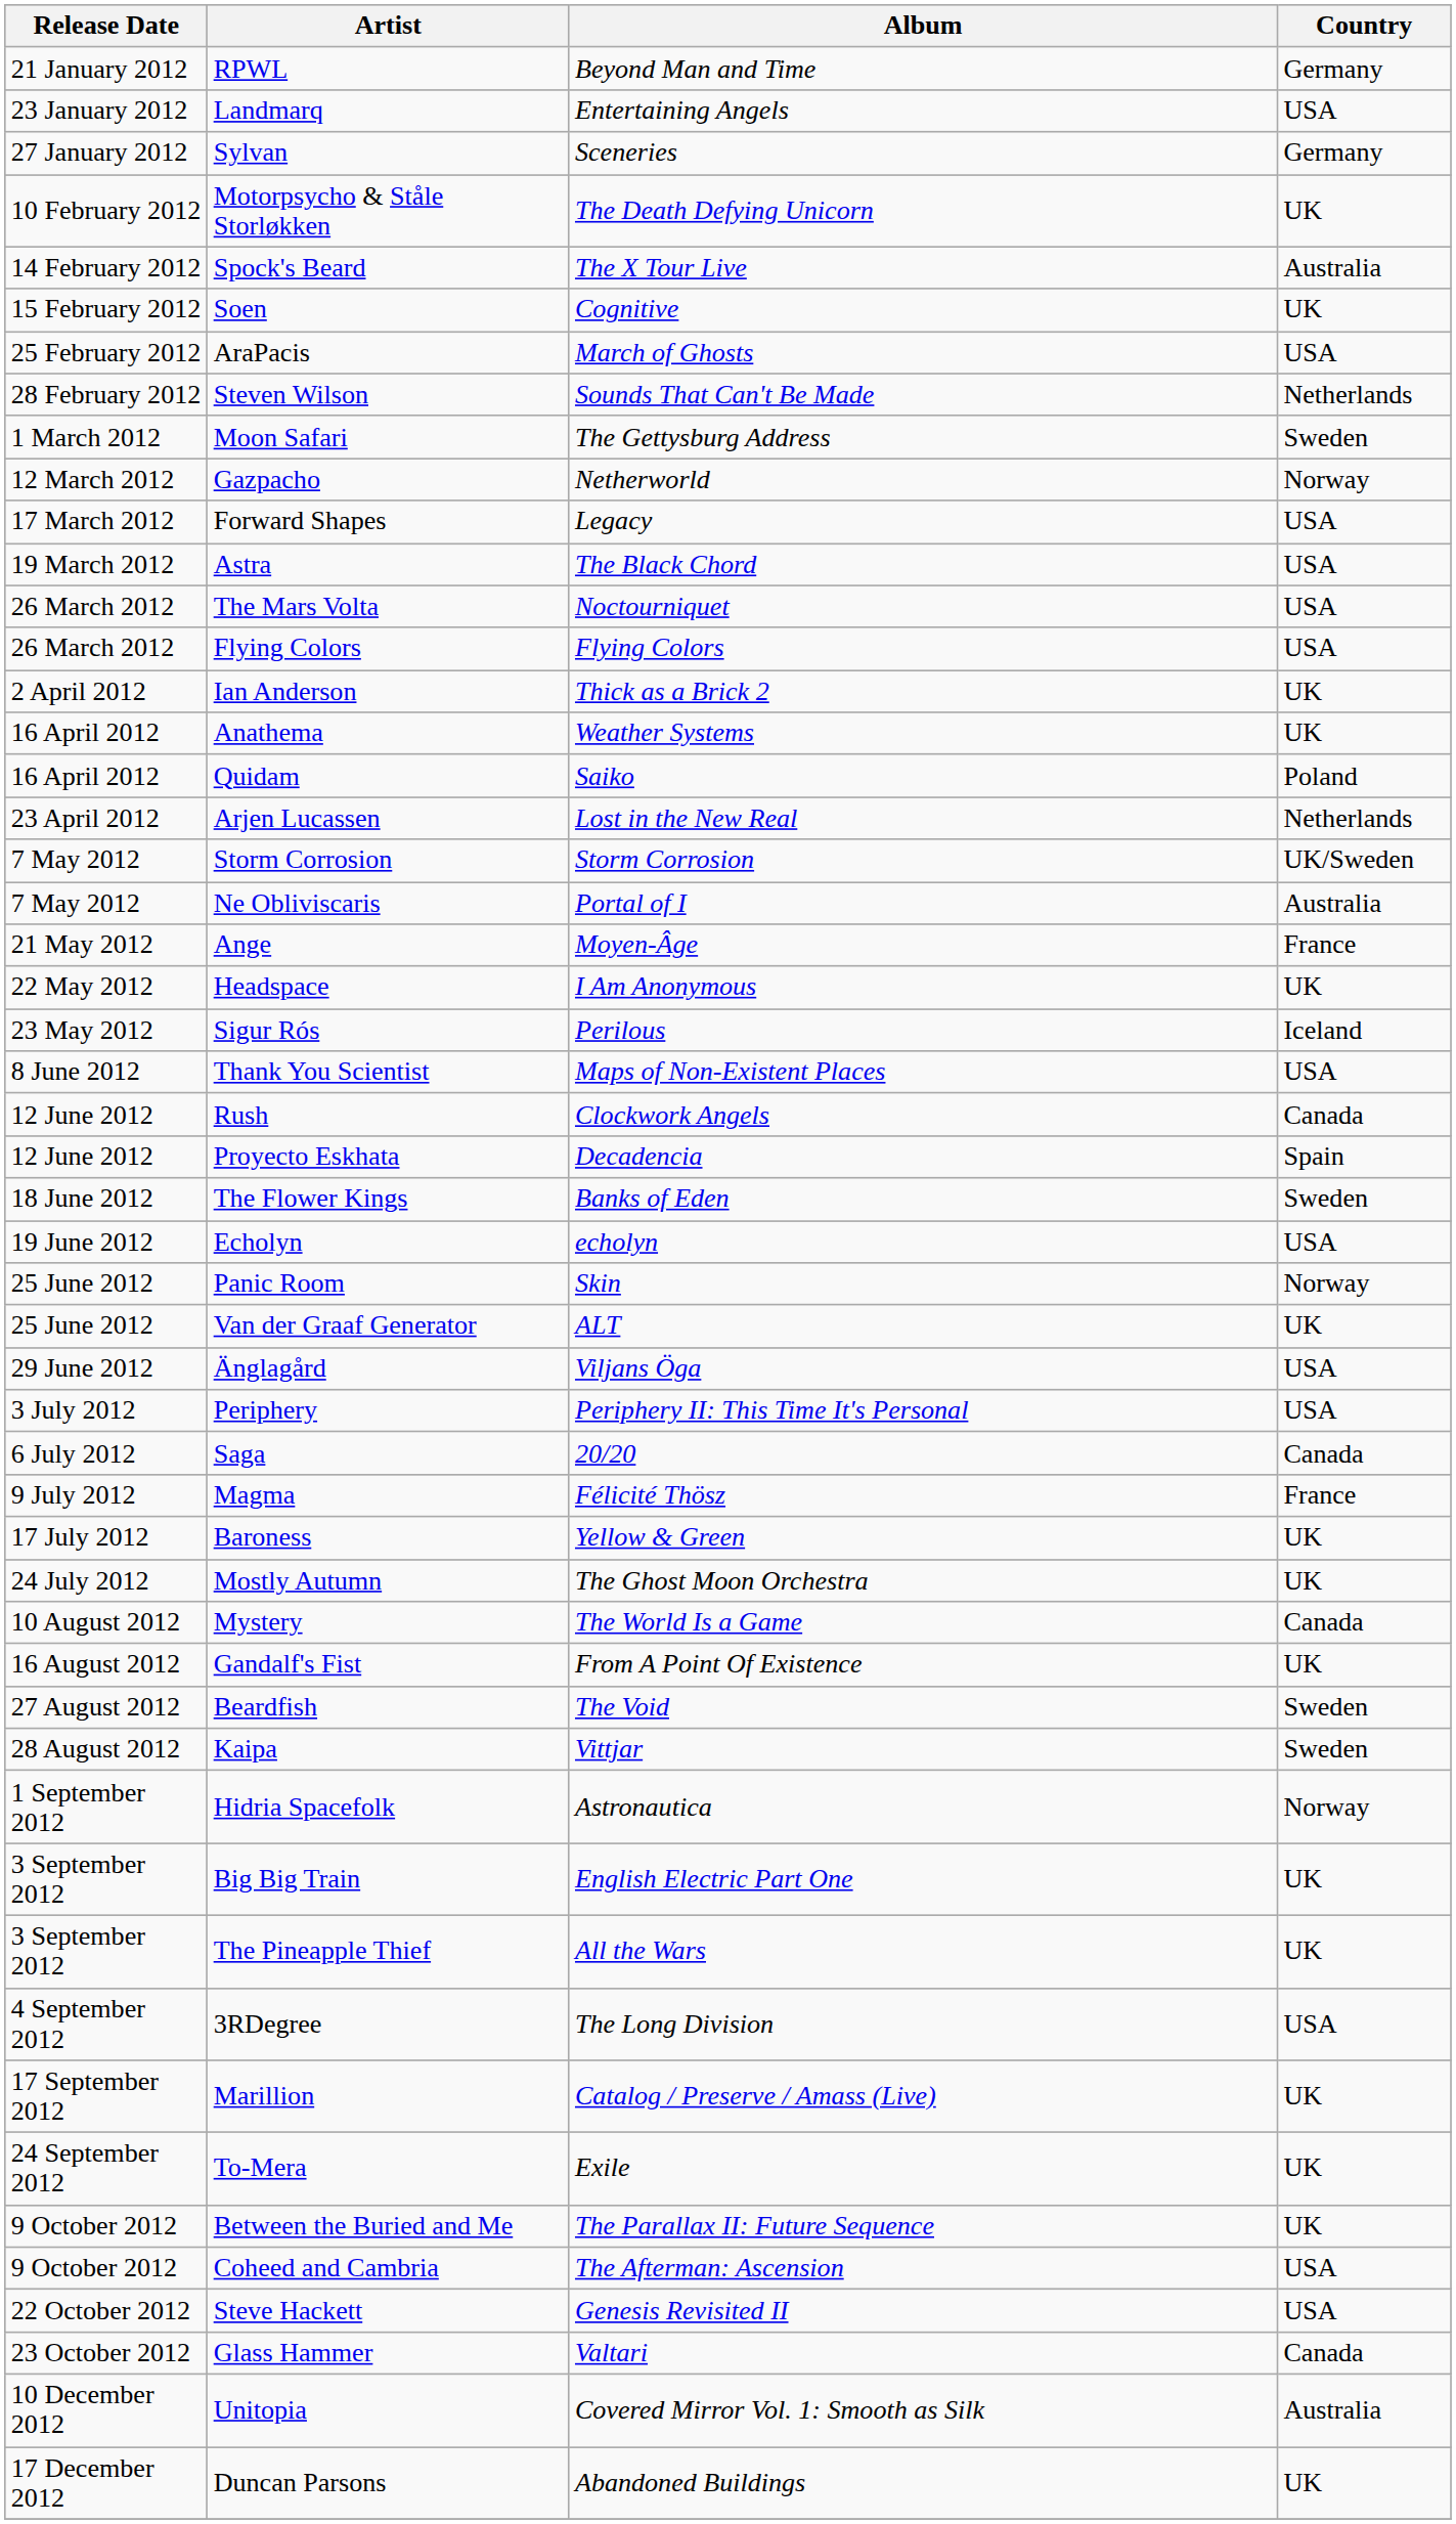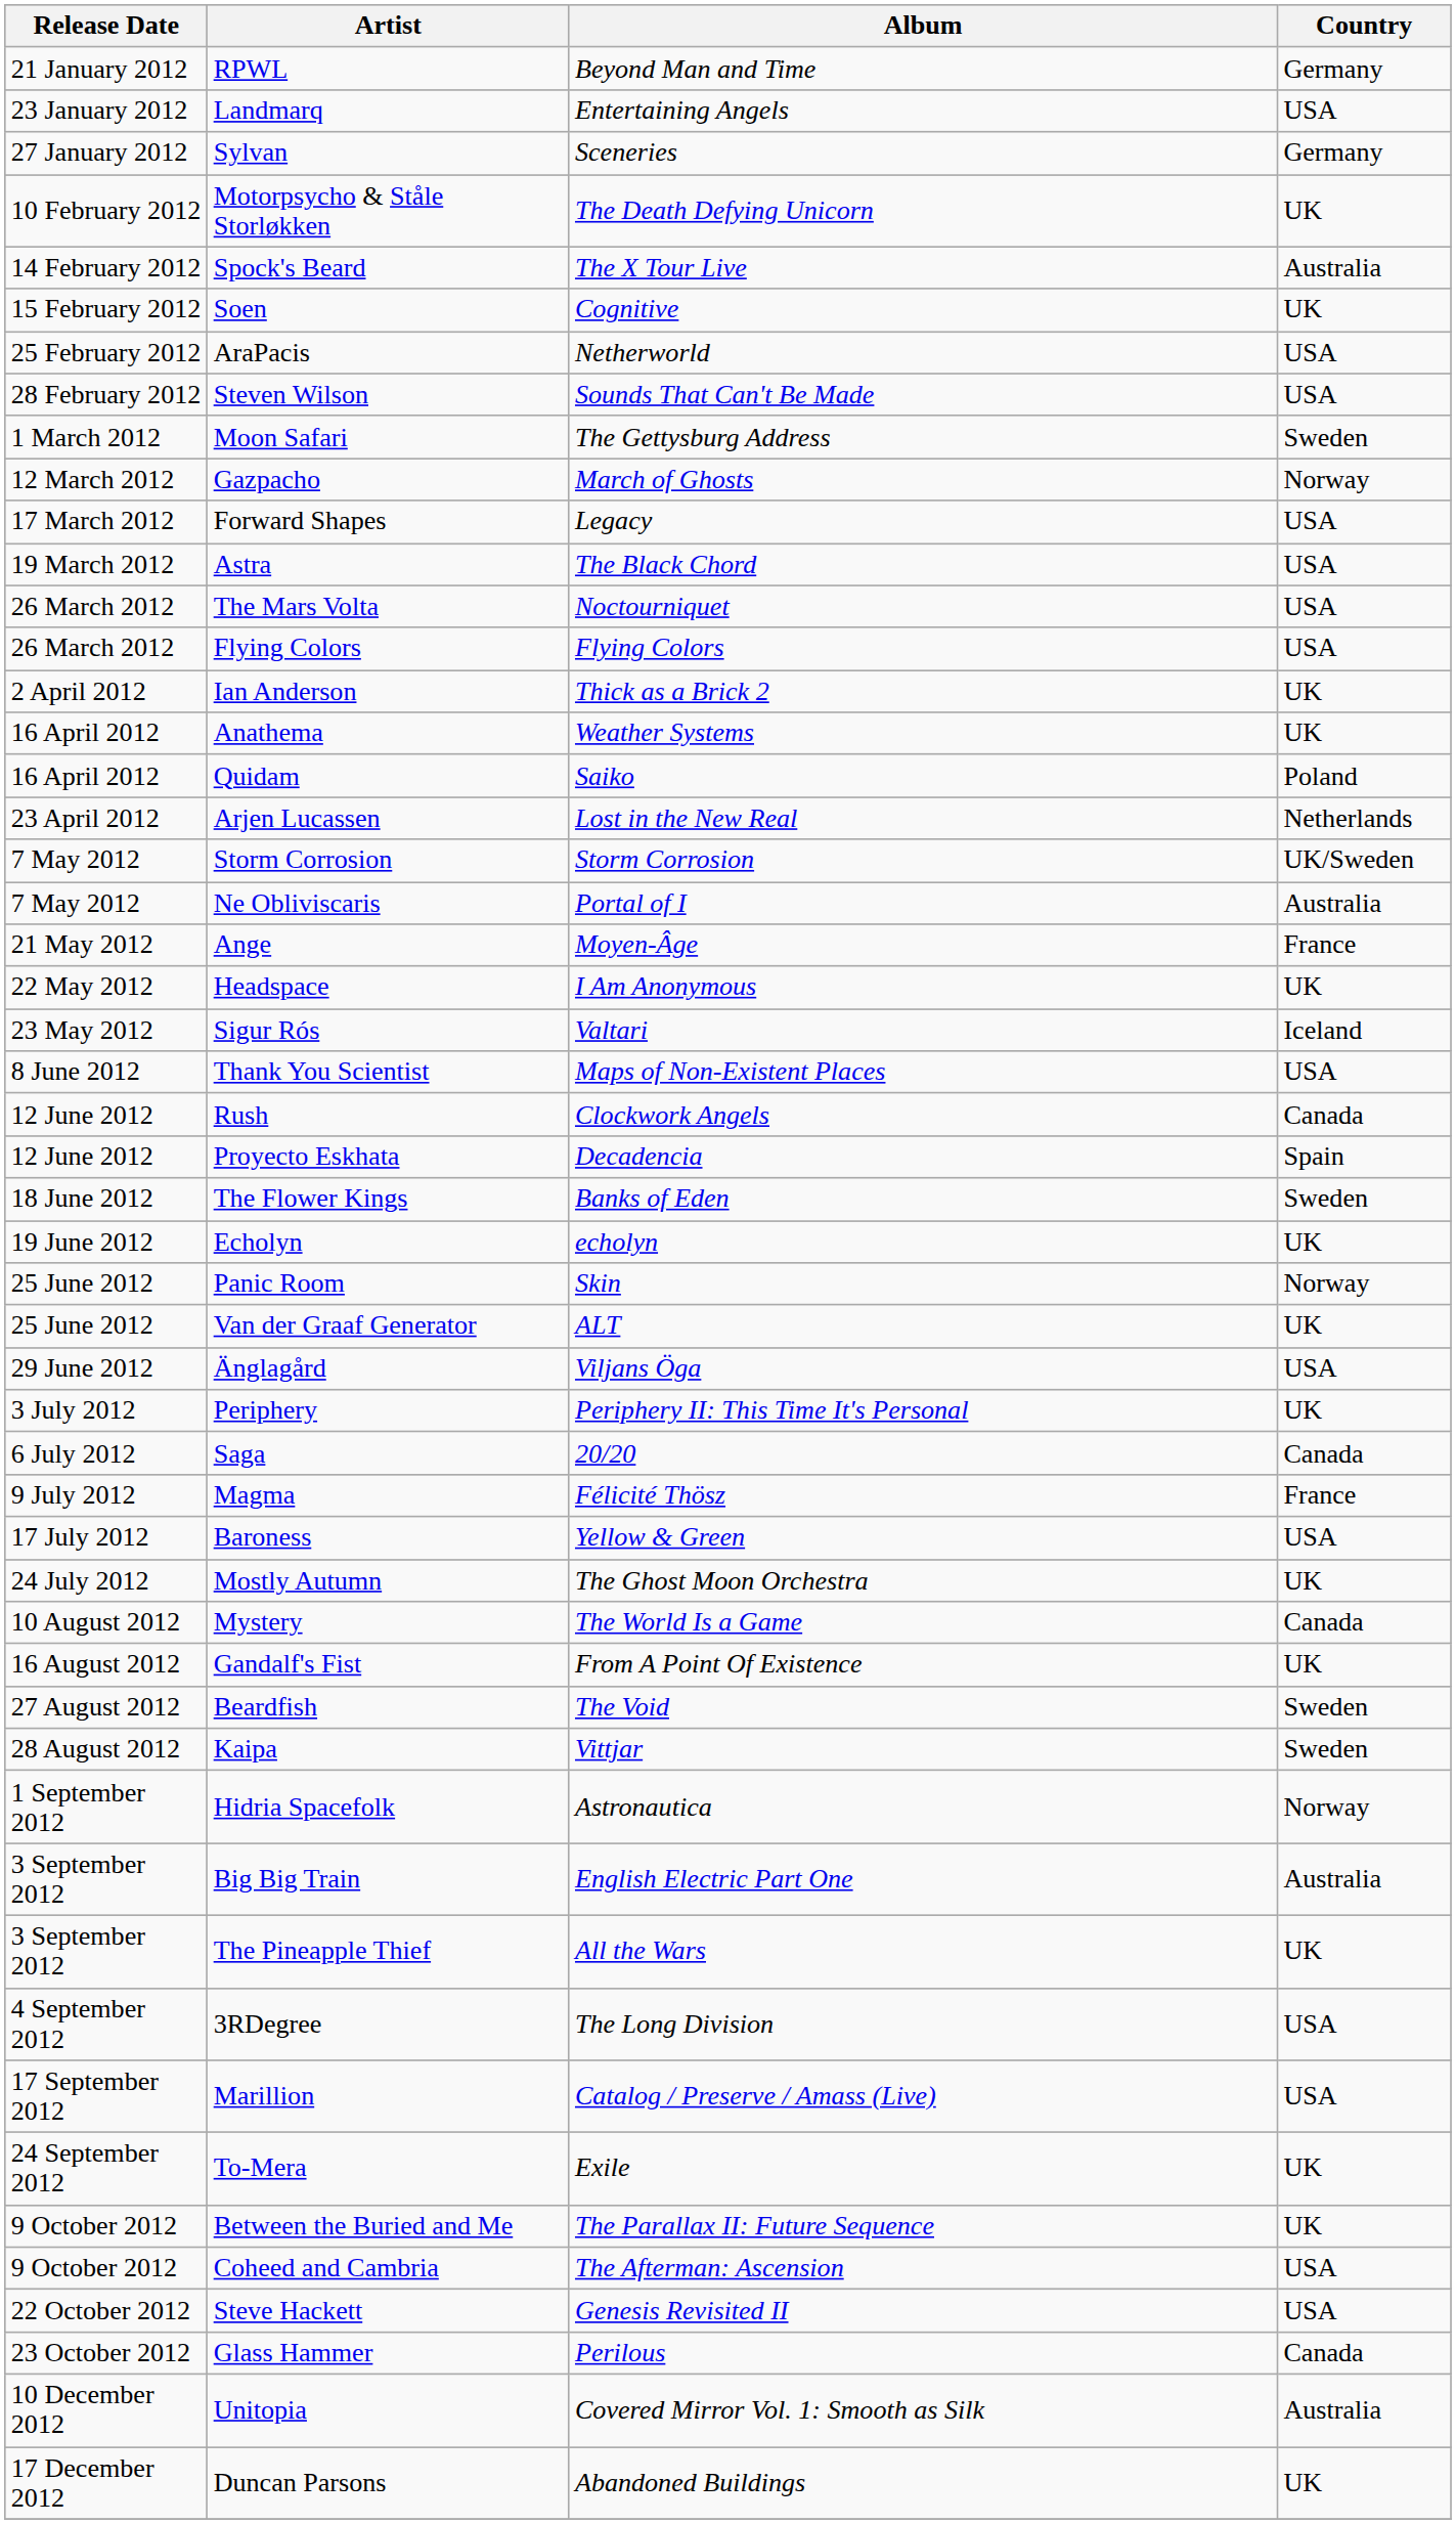AraPacis | Album: March of Ghosts -> Netherworld
Steven Wilson | Country: Netherlands -> USA
Gazpacho | Album: Netherworld -> March of Ghosts
Sigur Rós | Album: Perilous -> Valtari
Echolyn | Country: USA -> UK
Periphery | Country: USA -> UK
Baroness | Country: UK -> USA
Big Big Train | Country: UK -> Australia
Marillion | Country: UK -> USA
Glass Hammer | Album: Valtari -> Perilous
